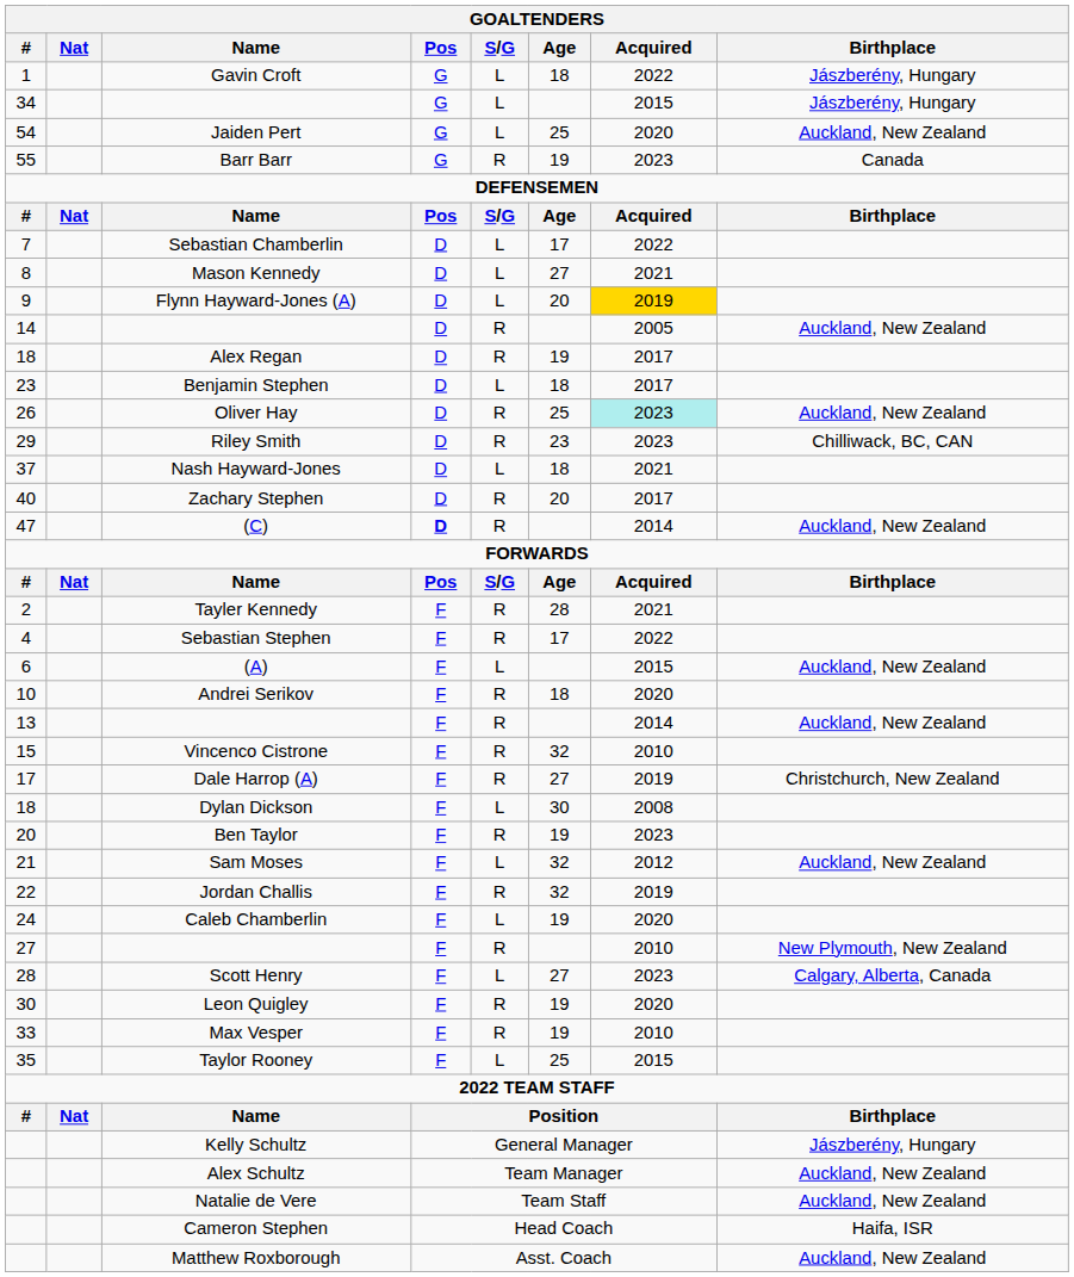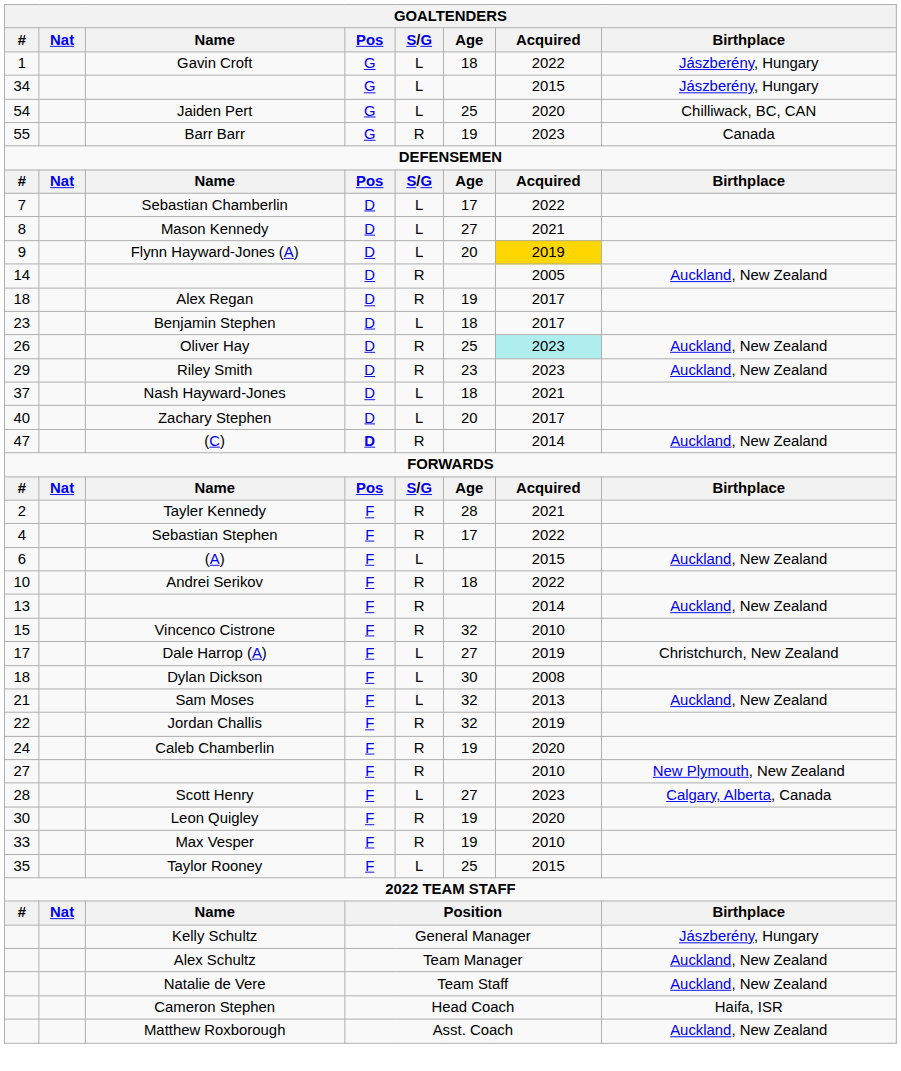Jaiden Pert | Birthplace: Auckland, New Zealand -> Chilliwack, BC, CAN
Riley Smith | Birthplace: Chilliwack, BC, CAN -> Auckland, New Zealand
Zachary Stephen | S/G: R -> L
Andrei Serikov | Acquired: 2020 -> 2022
Dale Harrop (A) | S/G: R -> L
- row: 20 | Ben Taylor | F | R | 19 | 2023
Sam Moses | Acquired: 2012 -> 2013
Caleb Chamberlin | S/G: L -> R
